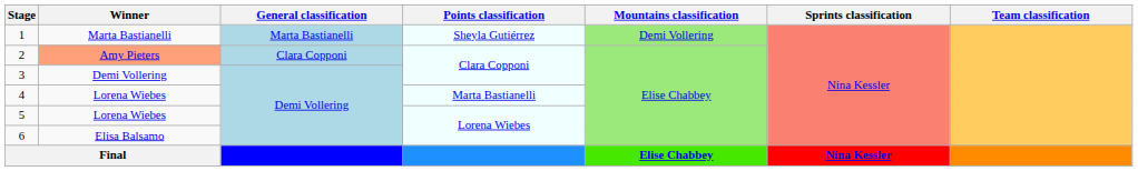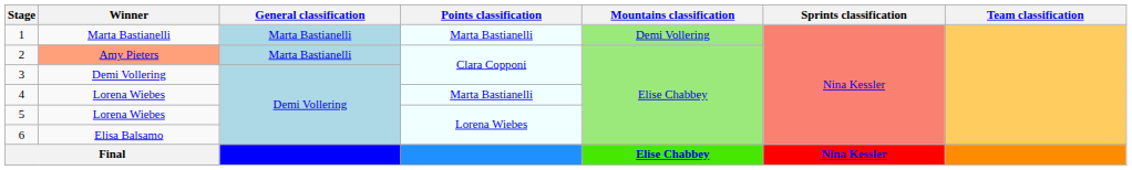1 | Points classification: Sheyla Gutiérrez -> Marta Bastianelli
2 | General classification: Clara Copponi -> Marta Bastianelli
